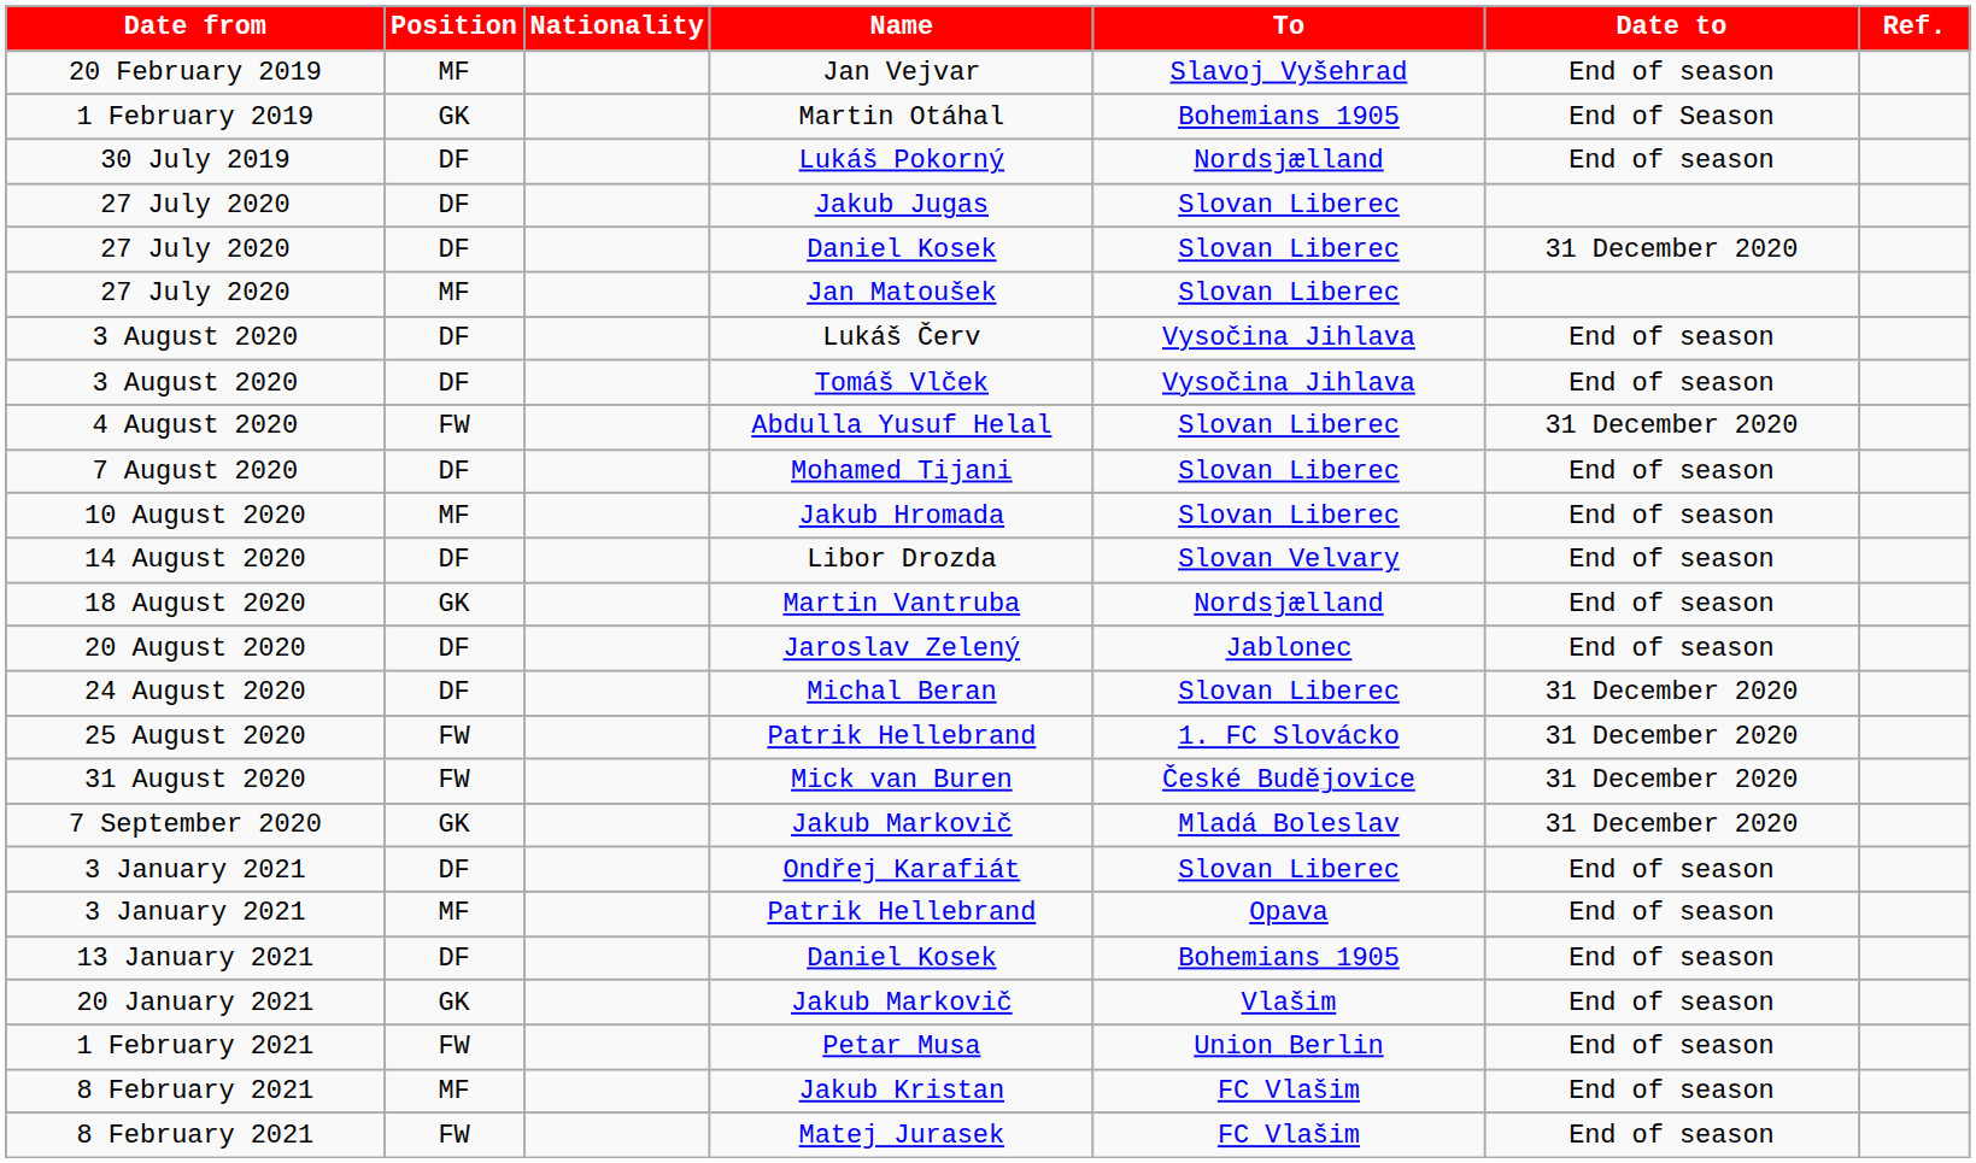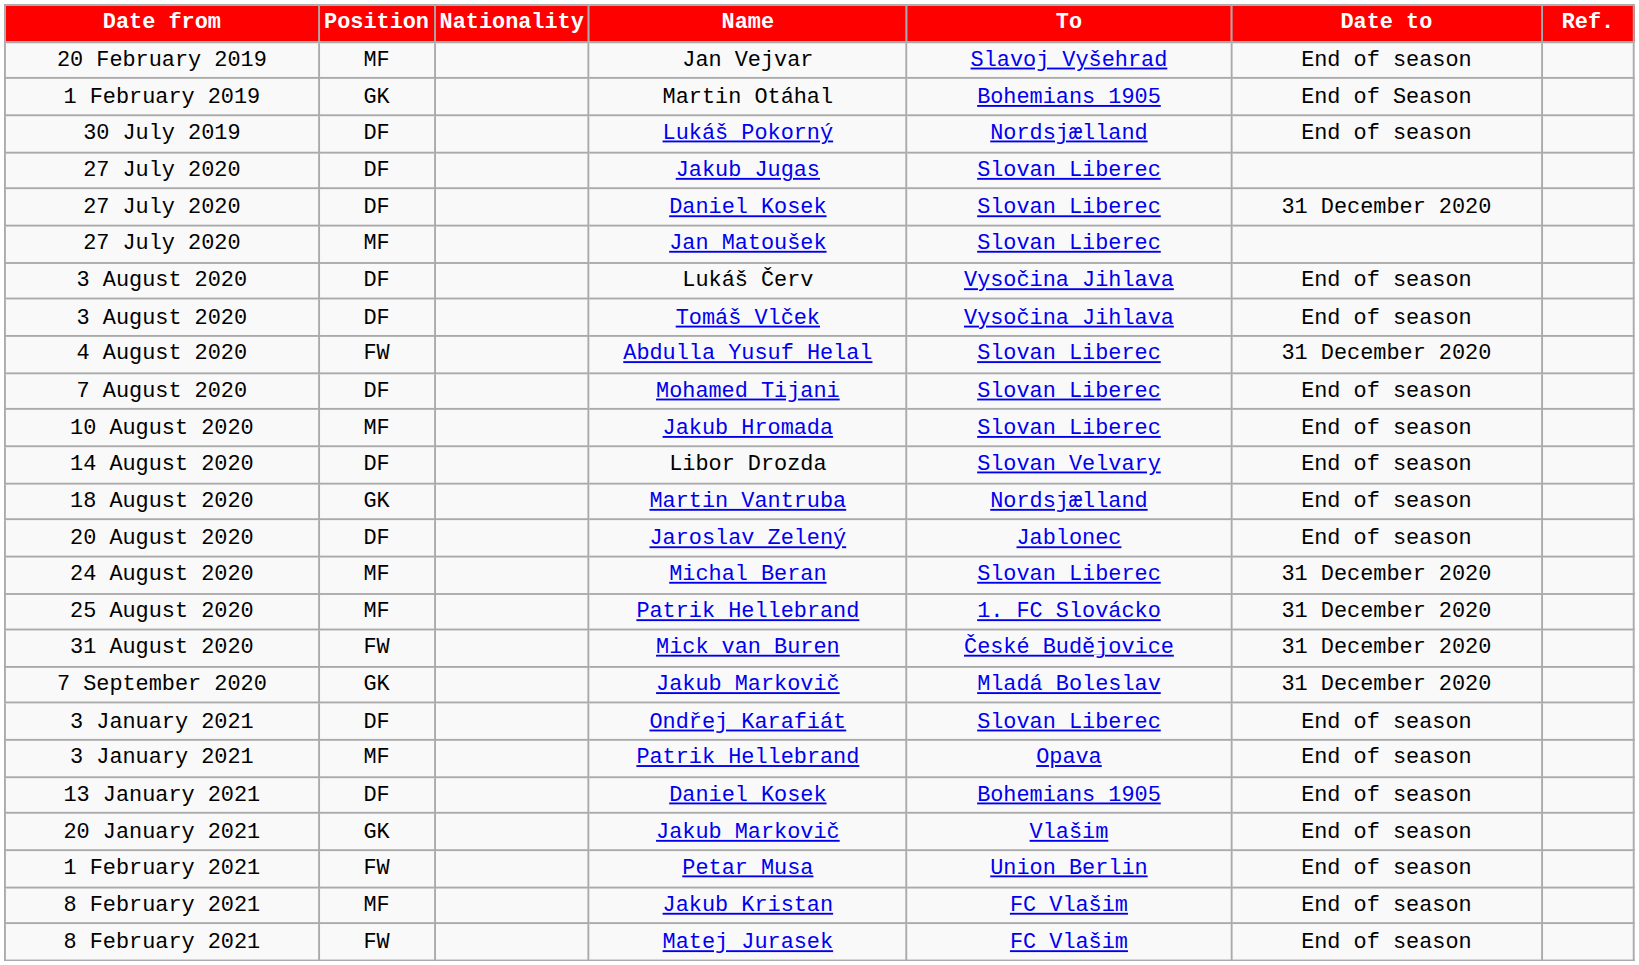Michal Beran | Position: DF -> MF
25 August 2020 / Patrik Hellebrand | Position: FW -> MF
